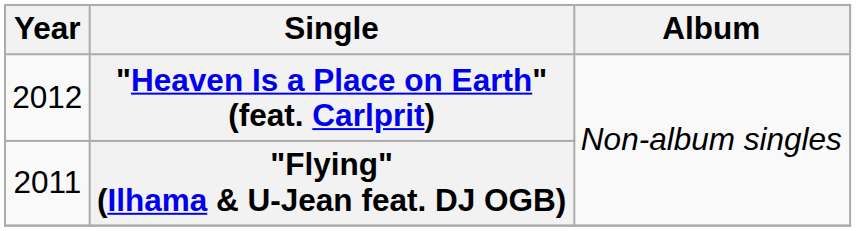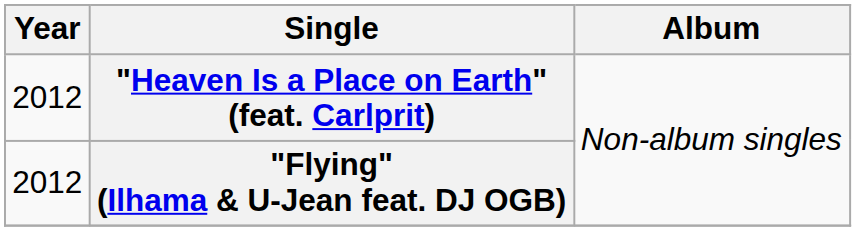"Flying" (Ilhama & U-Jean feat. DJ OGB) | Year: 2011 -> 2012
